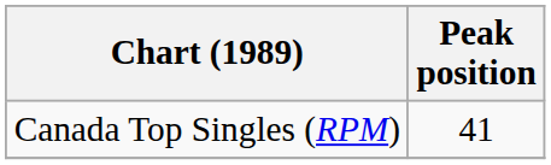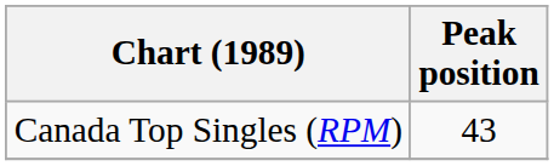Canada Top Singles (RPM) | Peak position: 41 -> 43
